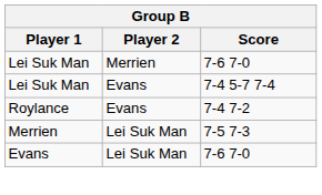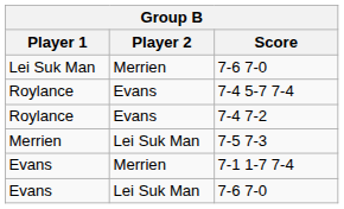7-4 5-7 7-4 | Player 1: Lei Suk Man -> Roylance
+ row: Evans | Merrien | 7-1 1-7 7-4
